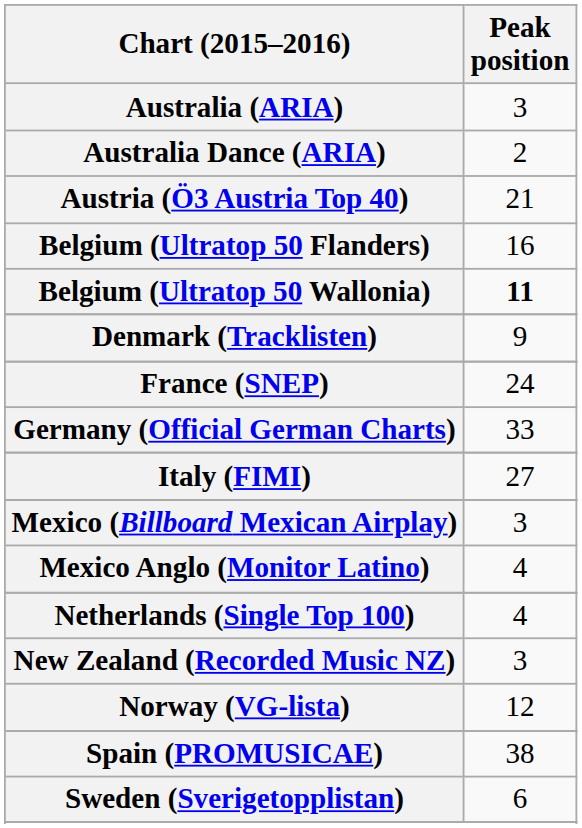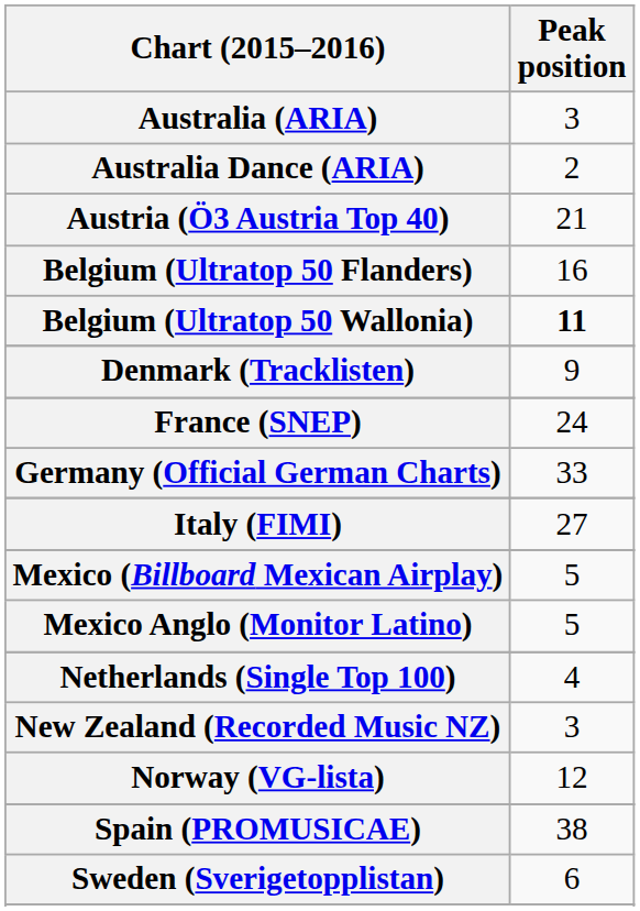Mexico (Billboard Mexican Airplay) | Peak position: 3 -> 5
Mexico Anglo (Monitor Latino) | Peak position: 4 -> 5
